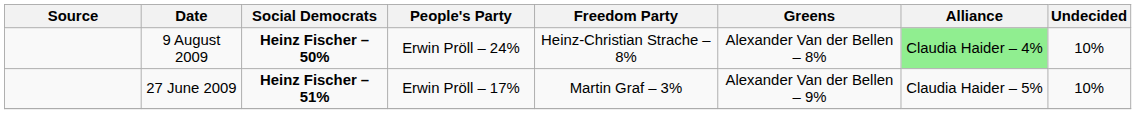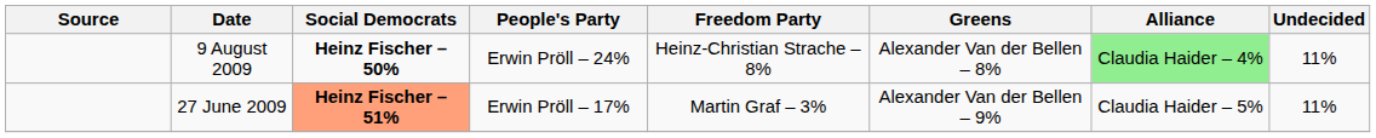9 August 2009 | Undecided: 10% -> 11%
27 June 2009 | Social Democrats: no background -> lightsalmon background
27 June 2009 | Undecided: 10% -> 11%
